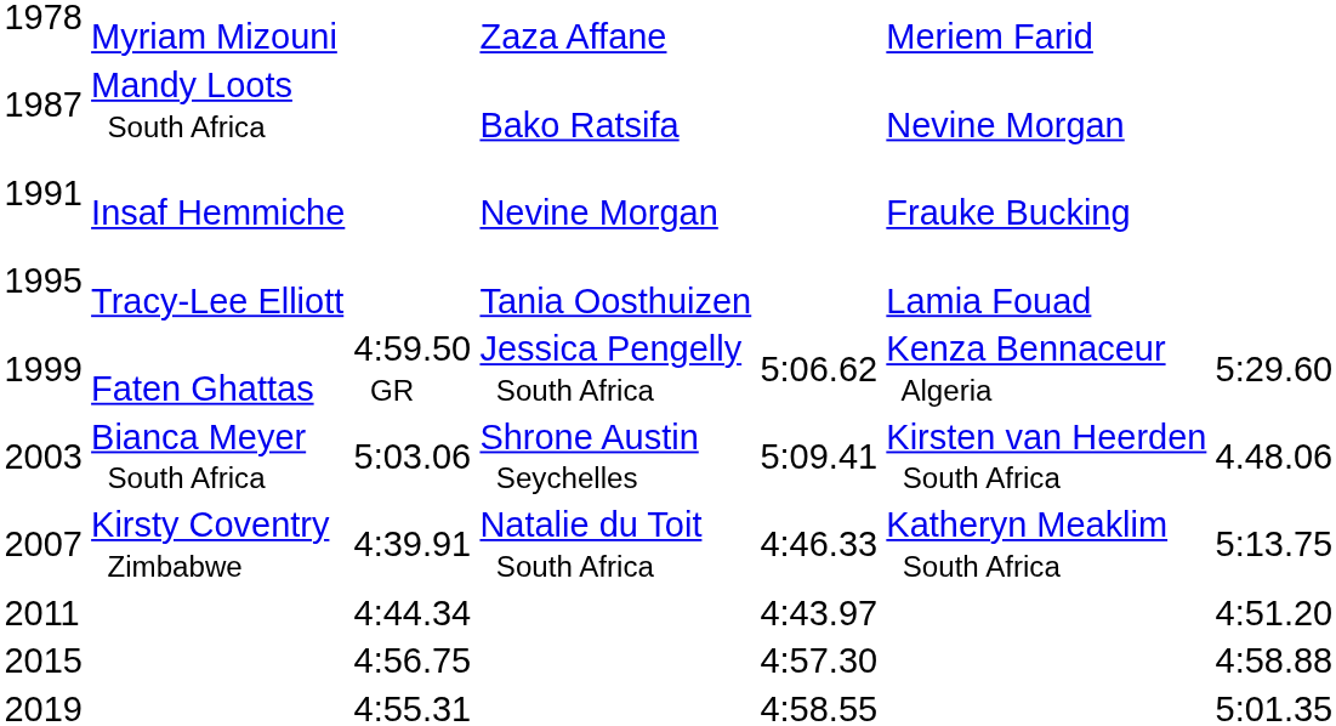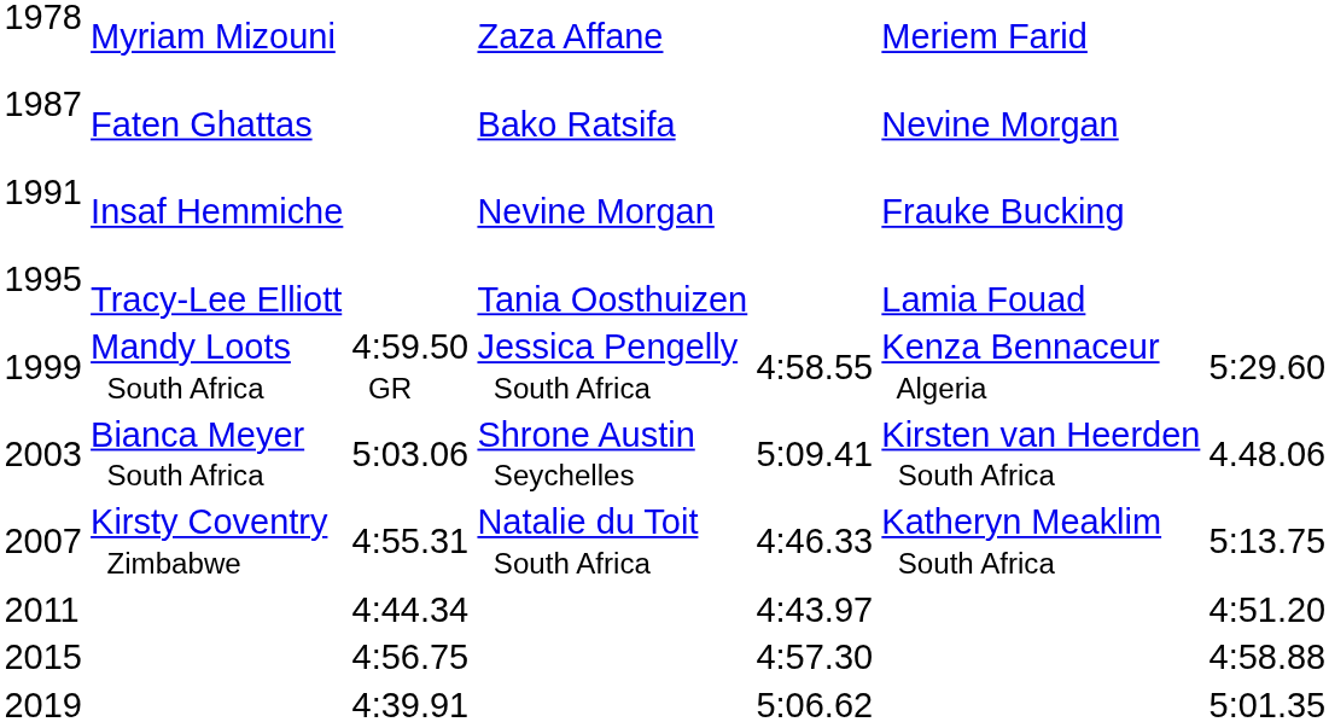1987 | column 2: Mandy Loots South Africa -> Faten Ghattas
1999 | column 2: Faten Ghattas -> Mandy Loots South Africa
1999 | column 5: 5:06.62 -> 4:58.55
2007 | column 3: 4:39.91 -> 4:55.31
2019 | column 3: 4:55.31 -> 4:39.91
2019 | column 5: 4:58.55 -> 5:06.62
